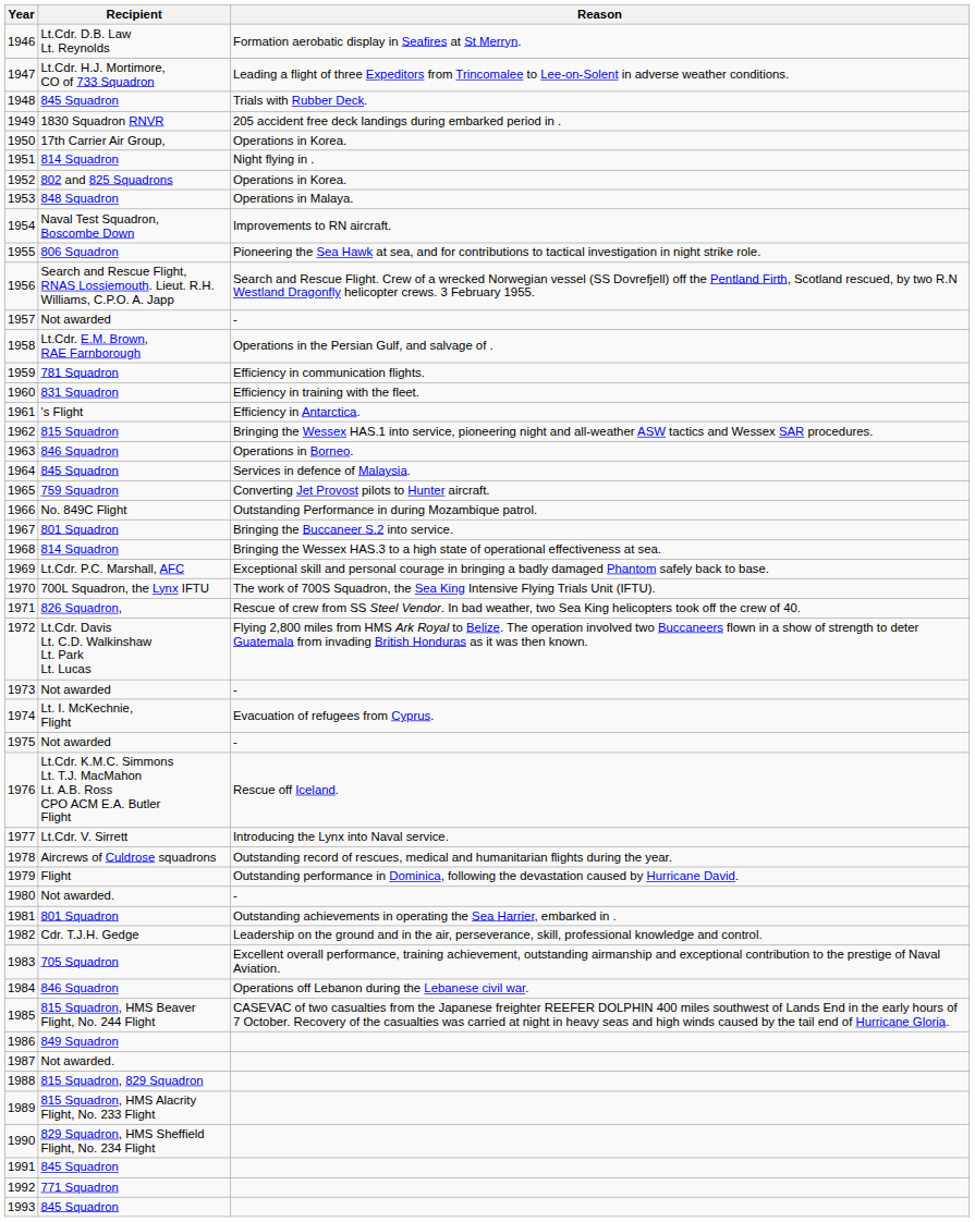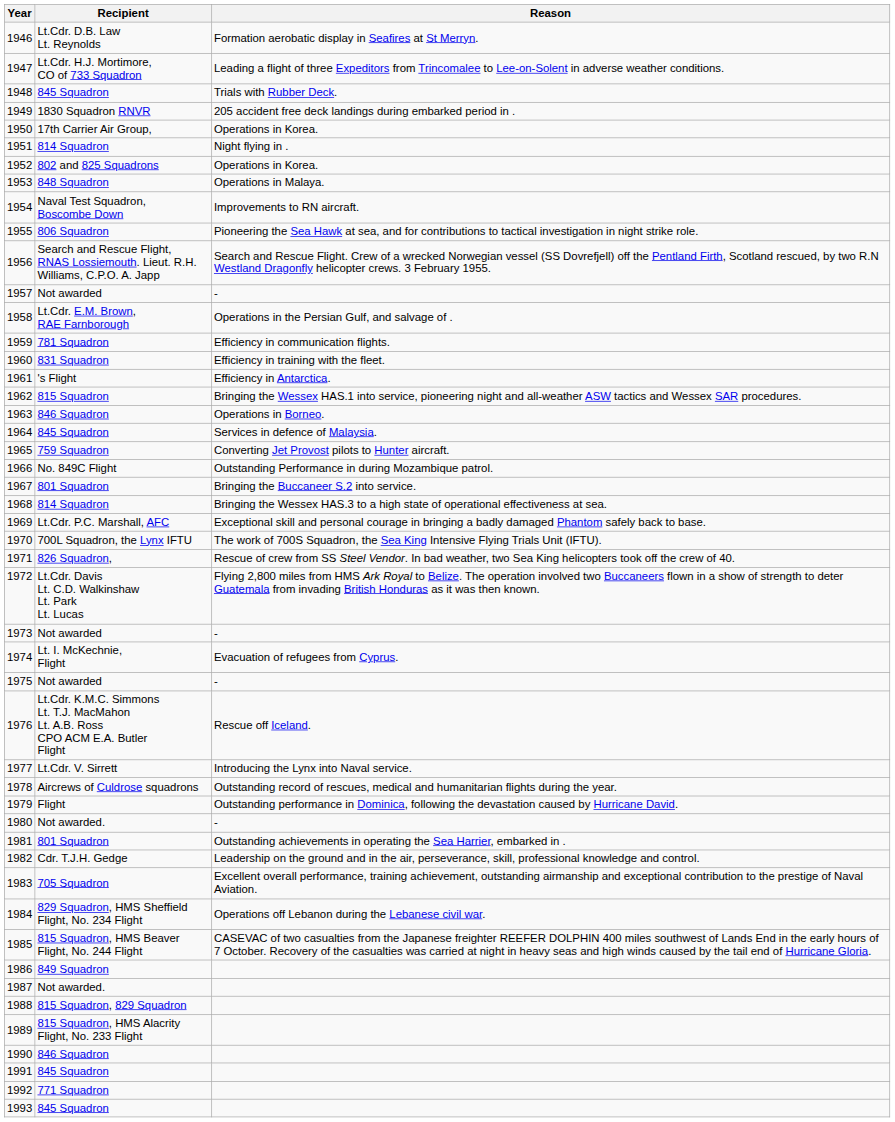1984 | Recipient: 846 Squadron -> 829 Squadron, HMS Sheffield Flight, No. 234 Flight
1990 | Recipient: 829 Squadron, HMS Sheffield Flight, No. 234 Flight -> 846 Squadron
